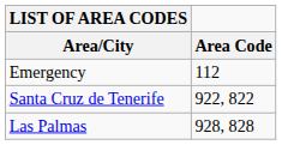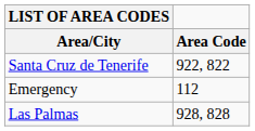rows swapped: Emergency <-> Santa Cruz de Tenerife
